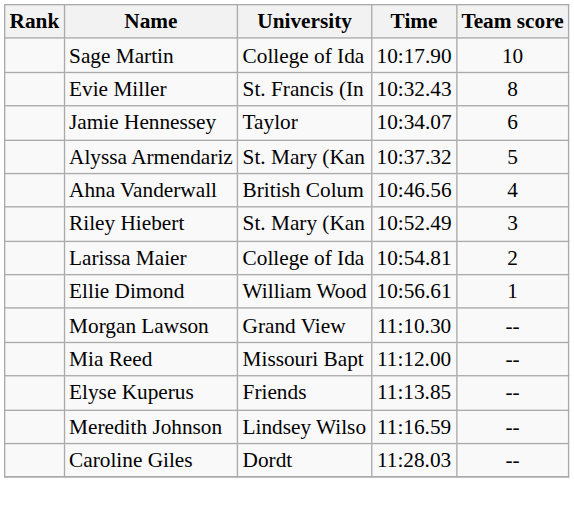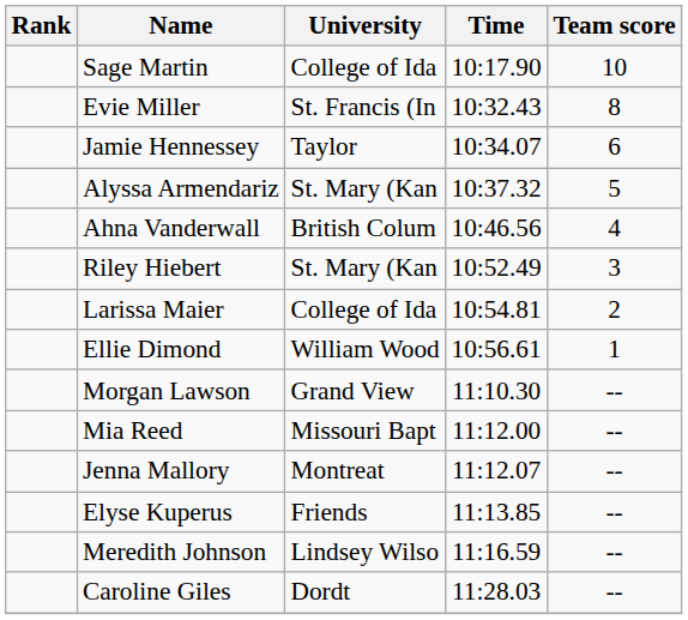+ row: Jenna Mallory | Montreat | 11:12.07 | --
